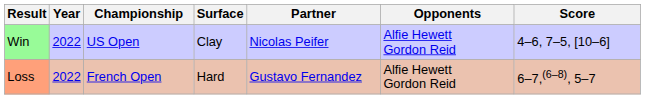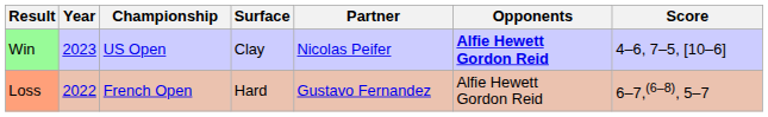Win | Year: 2022 -> 2023
Win | Opponents: normal -> bold
